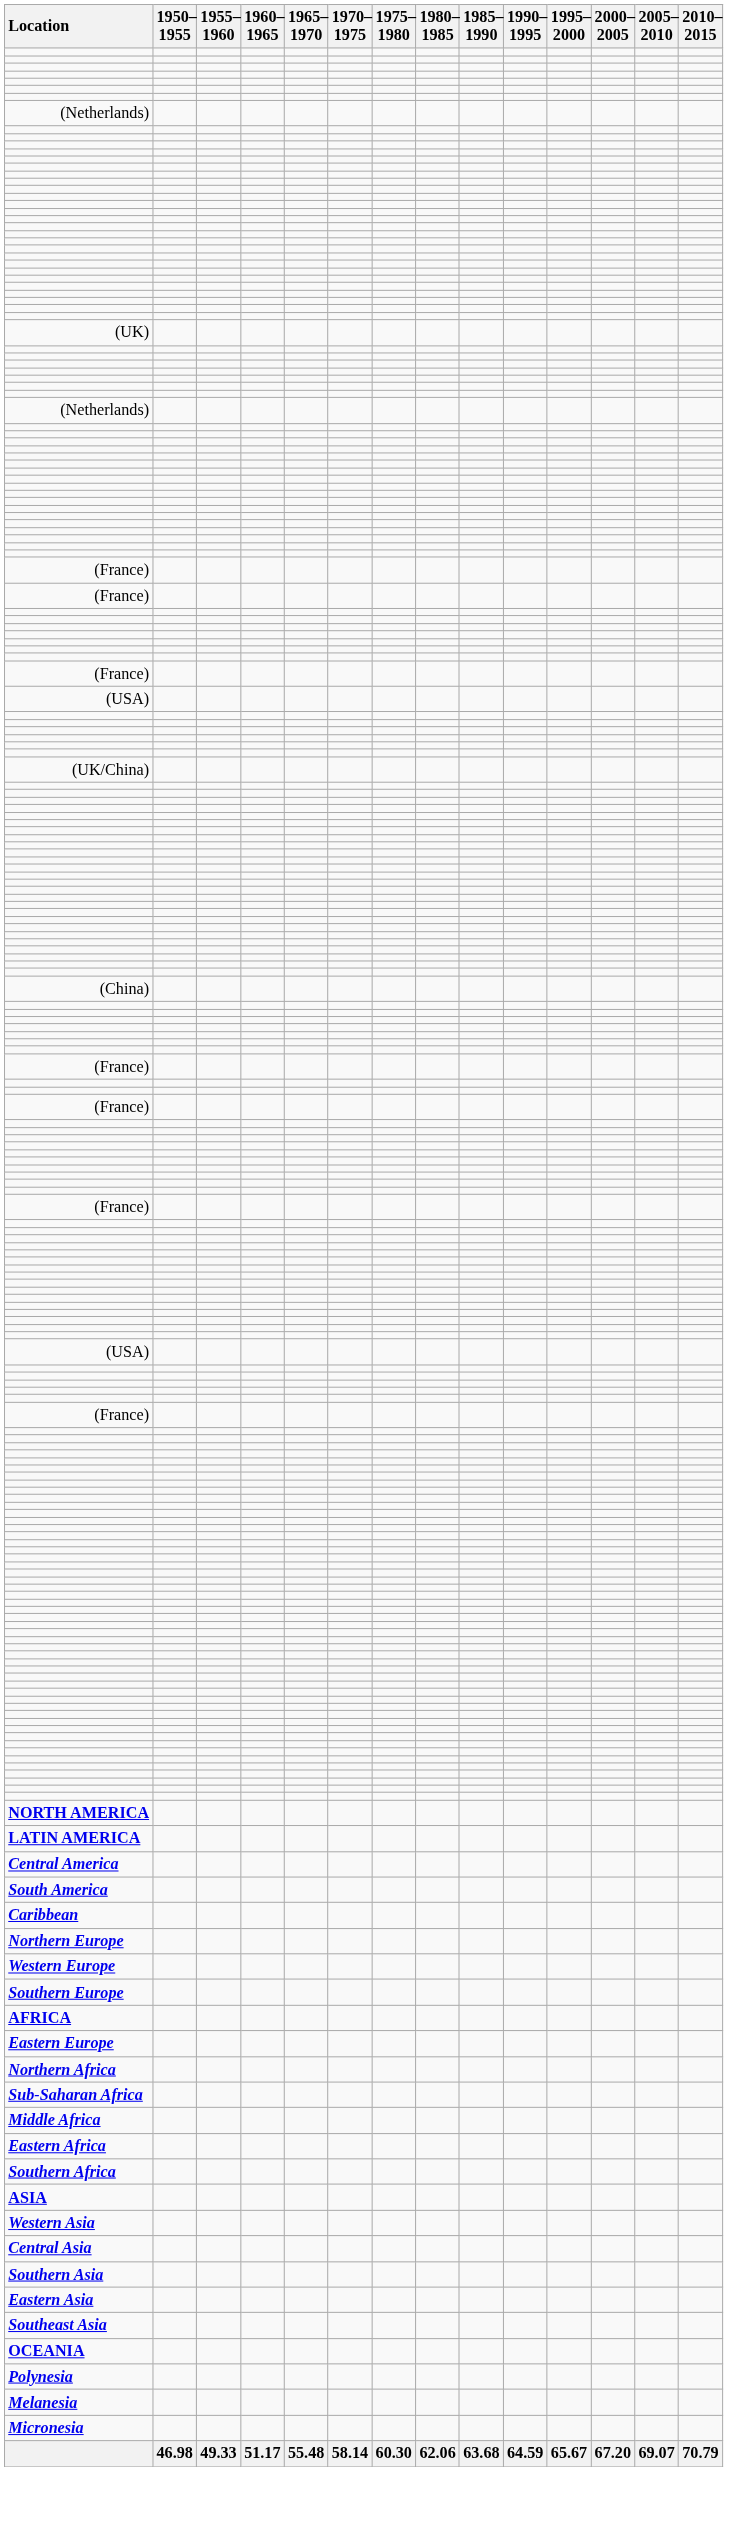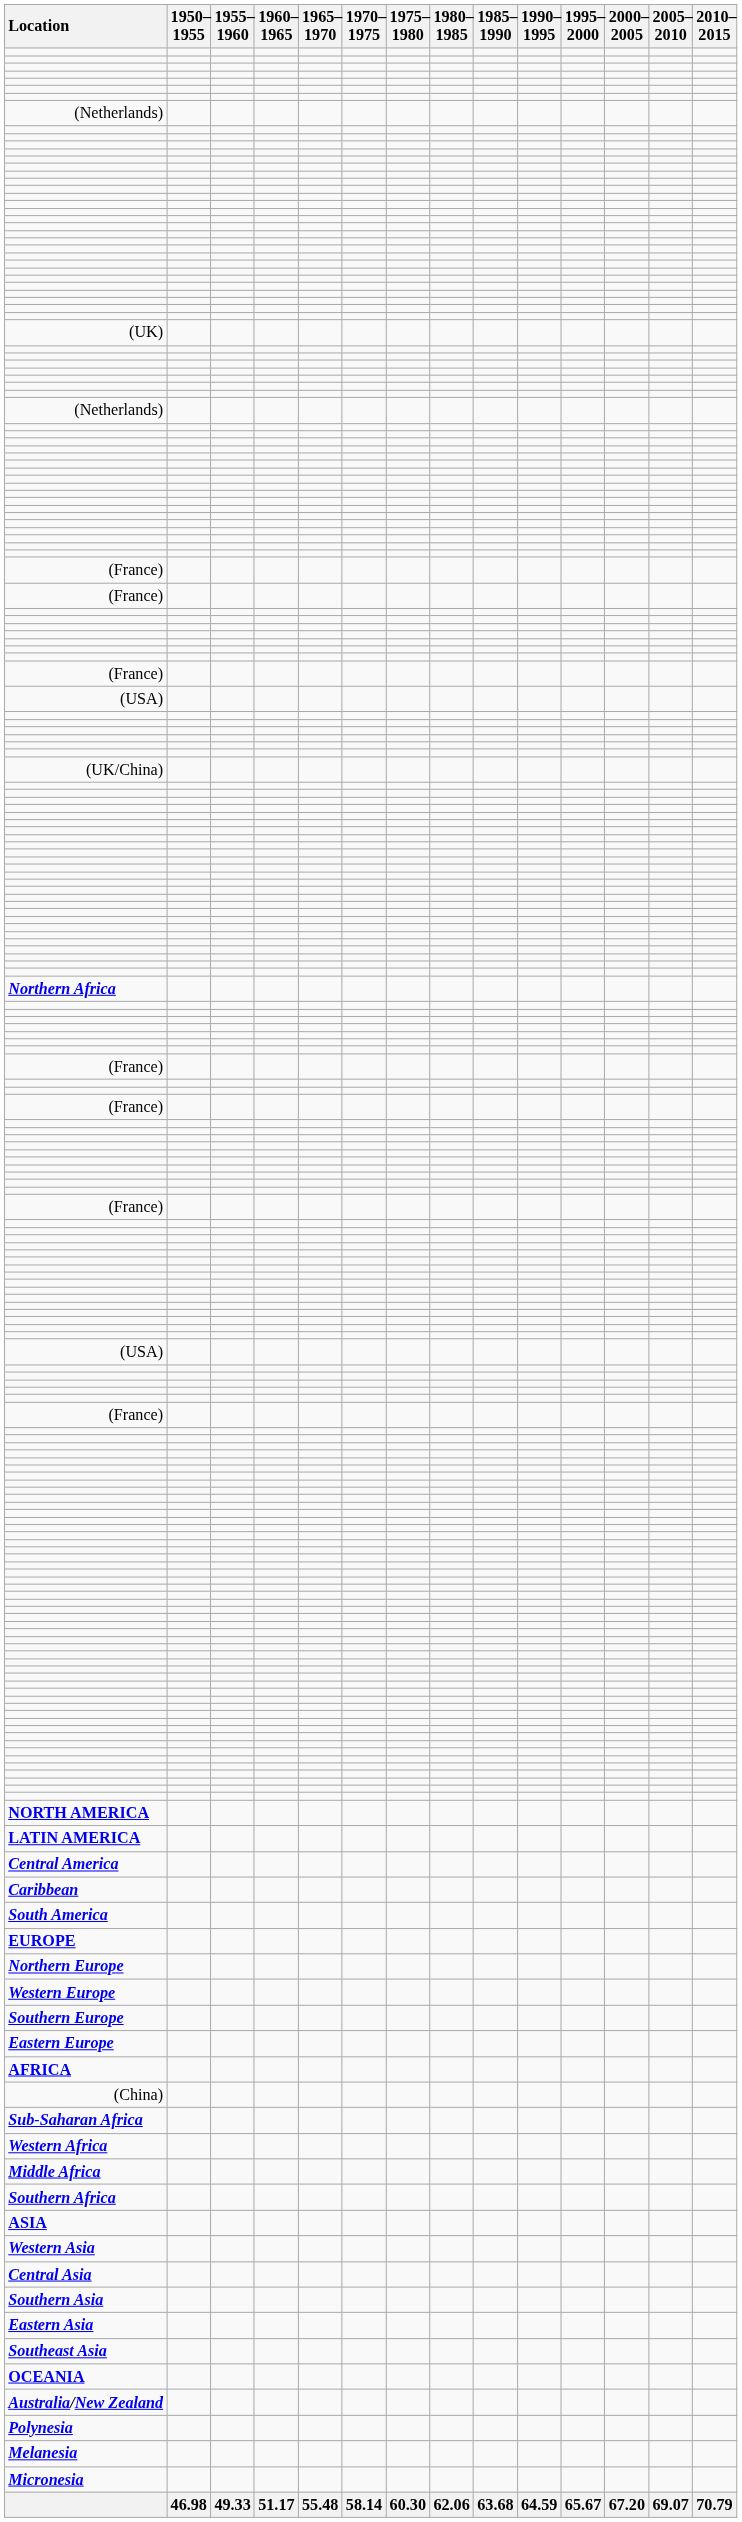rows swapped: (China) <-> Northern Africa
rows swapped: Caribbean <-> South America
+ row: EUROPE
rows swapped: Eastern Europe <-> AFRICA
+ row: Western Africa
- row: Eastern Africa
+ row: Australia/New Zealand
